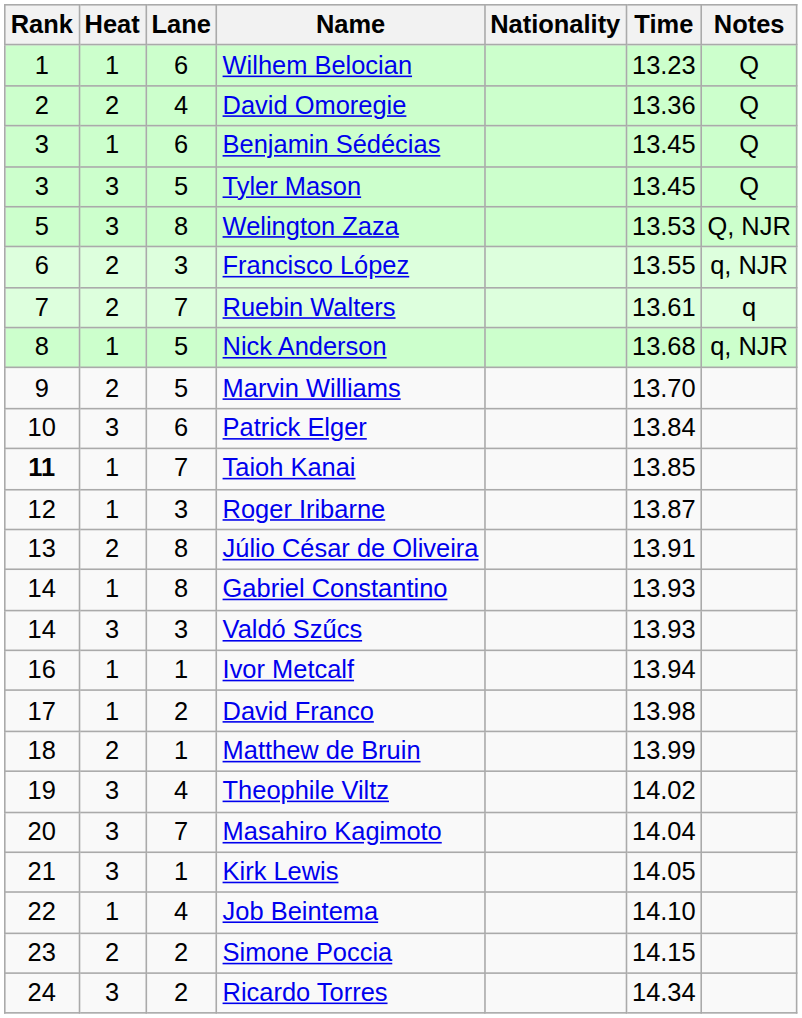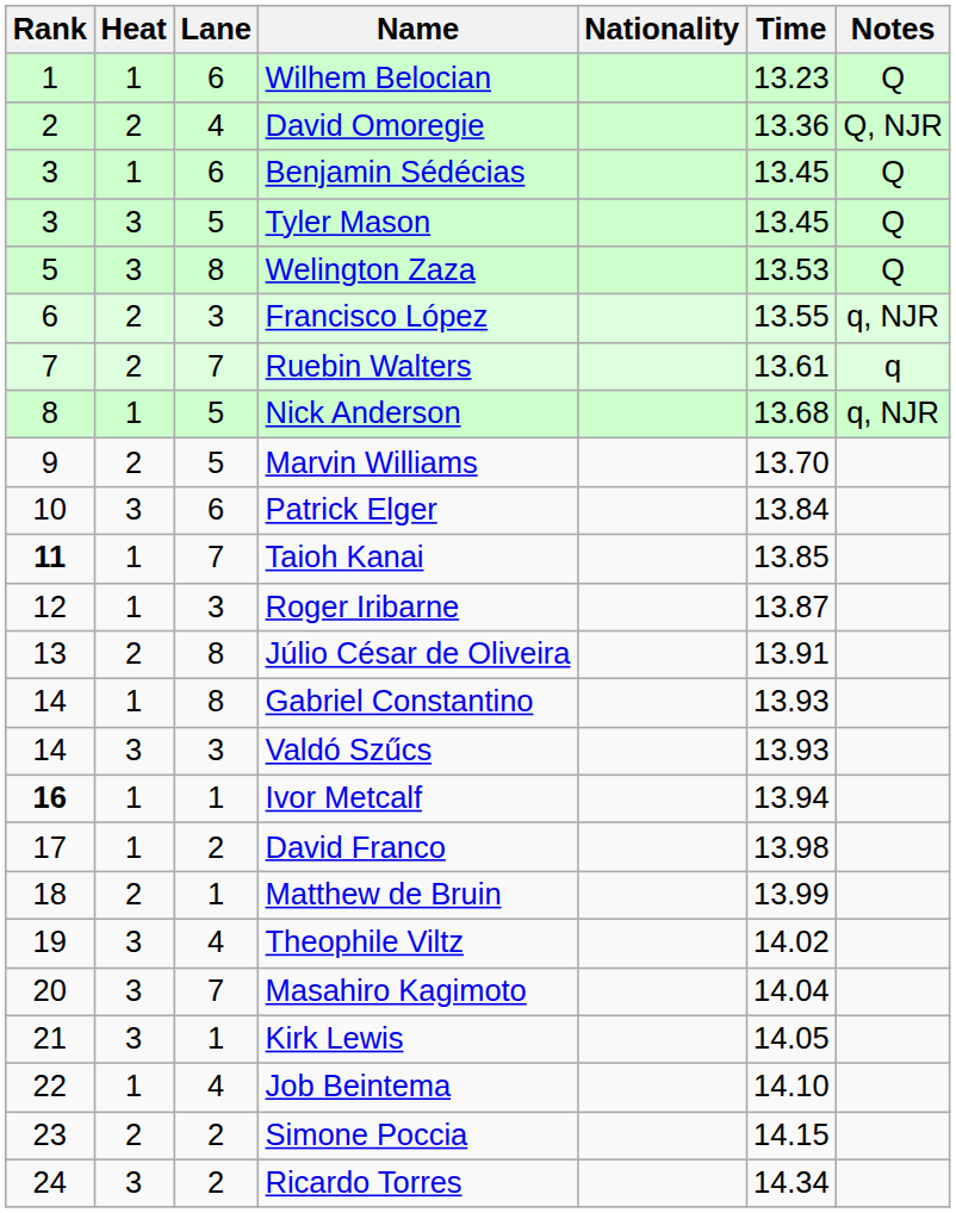David Omoregie | Notes: Q -> Q, NJR
Welington Zaza | Notes: Q, NJR -> Q
Ivor Metcalf | Rank: normal -> bold
